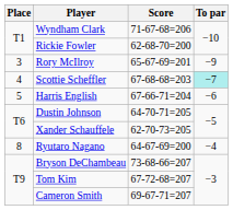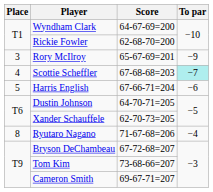Wyndham Clark | Score: 71-67-68=206 -> 64-67-69=200
Ryutaro Nagano | Score: 64-67-69=200 -> 71-67-68=206
Bryson DeChambeau | Score: 73-68-66=207 -> 67-72-68=207
Tom Kim | Score: 67-72-68=207 -> 73-68-66=207
